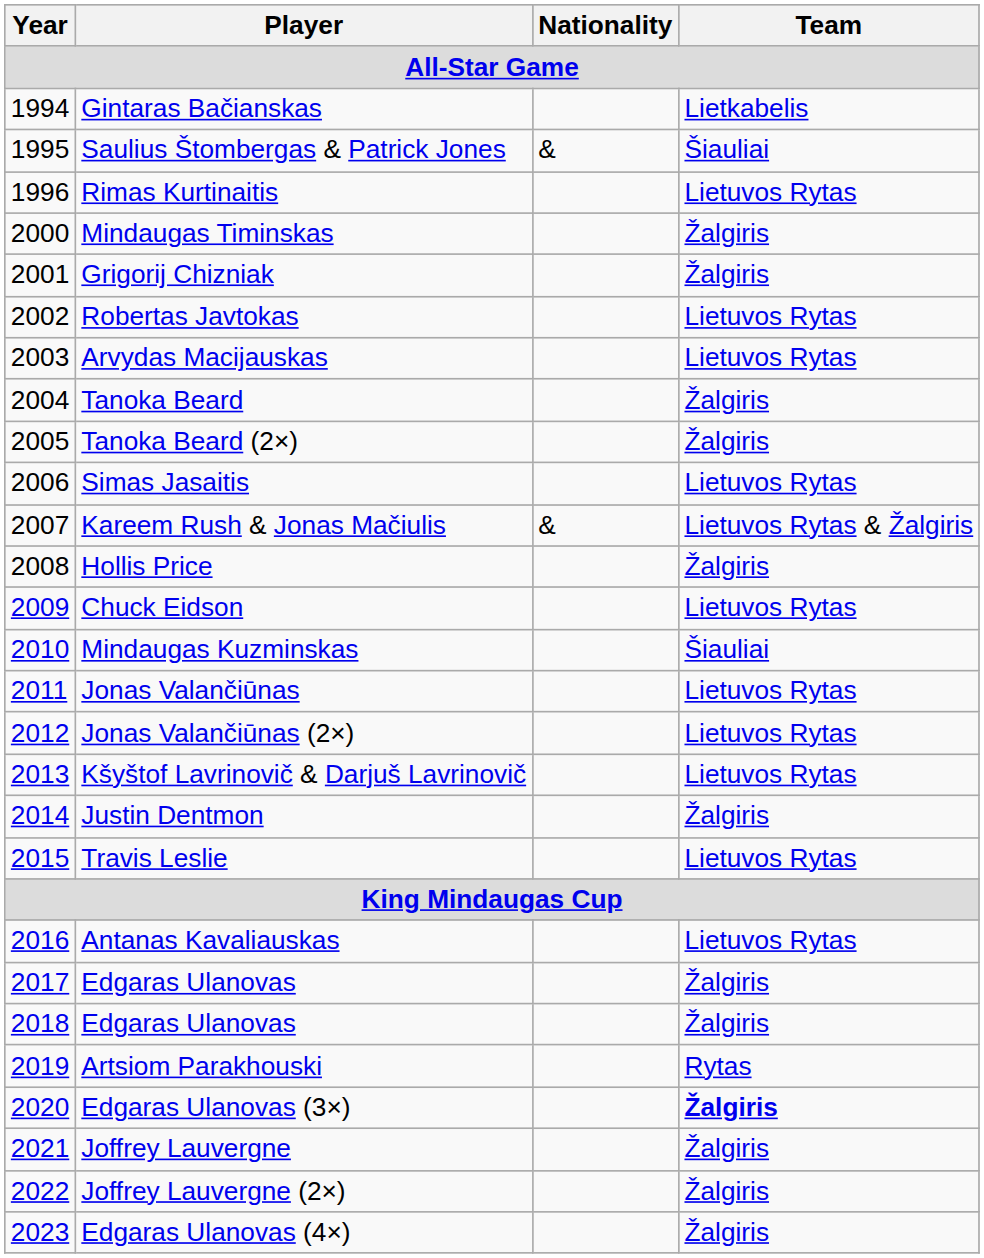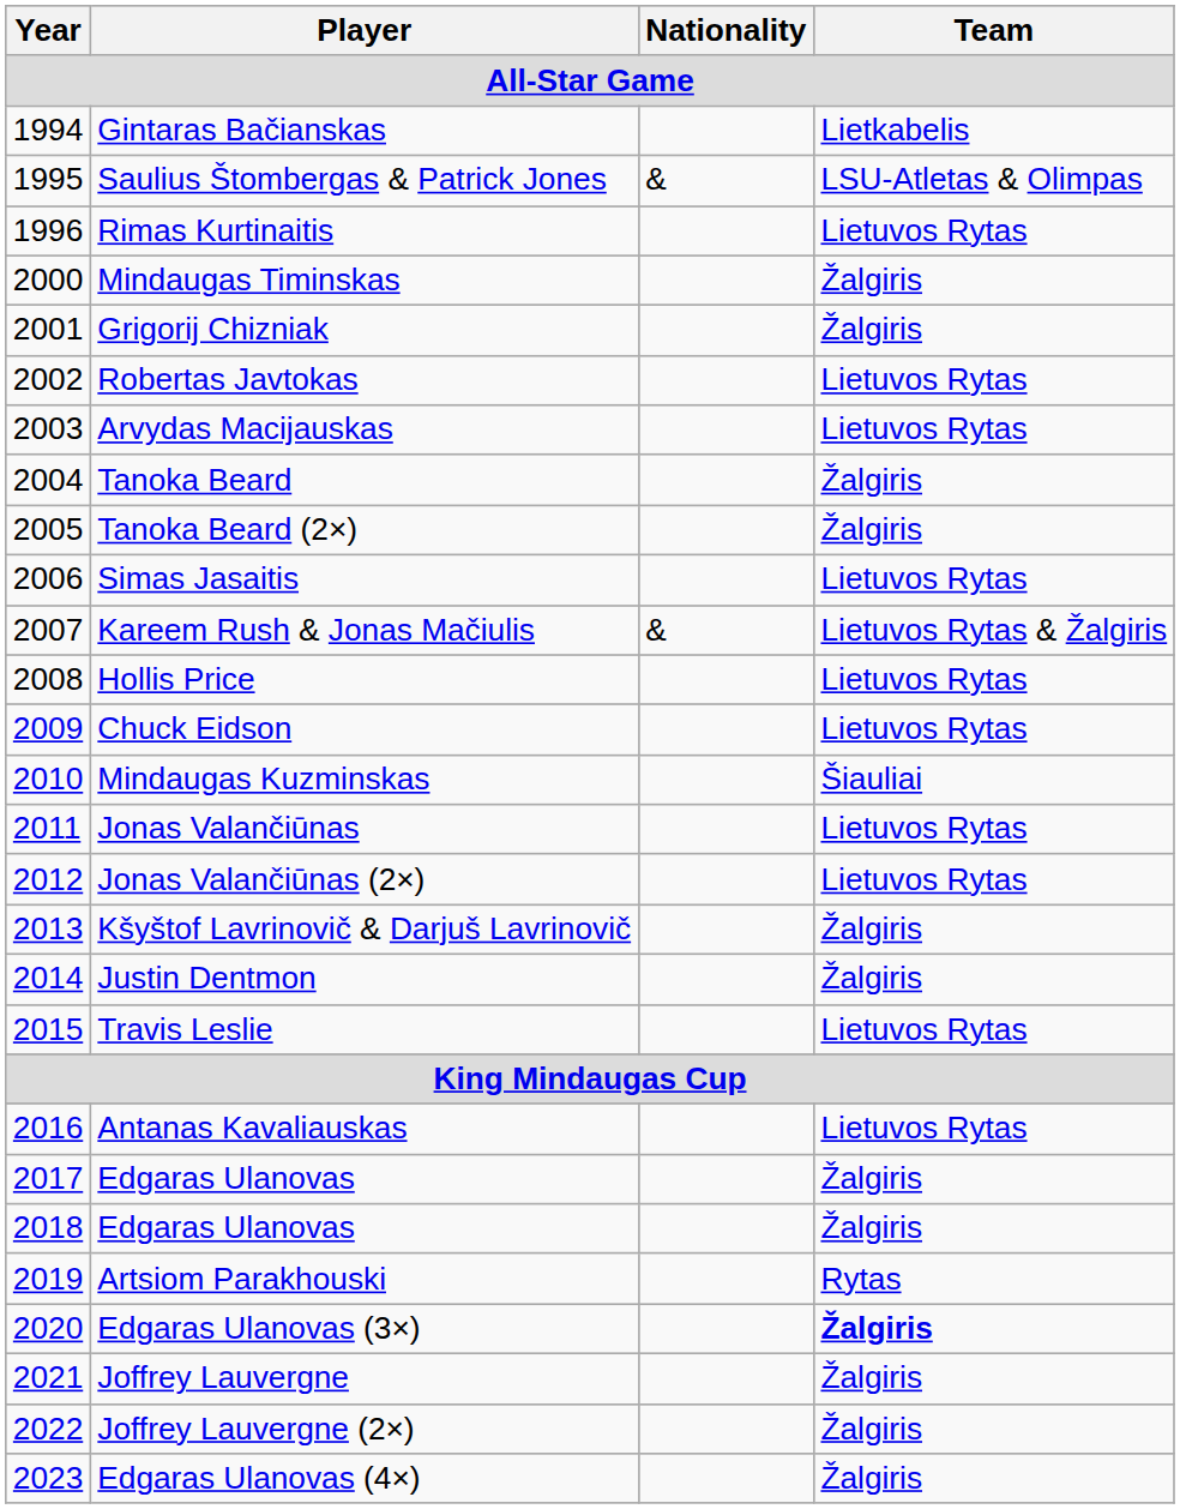Saulius Štombergas & Patrick Jones | Team: Šiauliai -> LSU-Atletas & Olimpas
Hollis Price | Team: Žalgiris -> Lietuvos Rytas
Kšyštof Lavrinovič & Darjuš Lavrinovič | Team: Lietuvos Rytas -> Žalgiris
